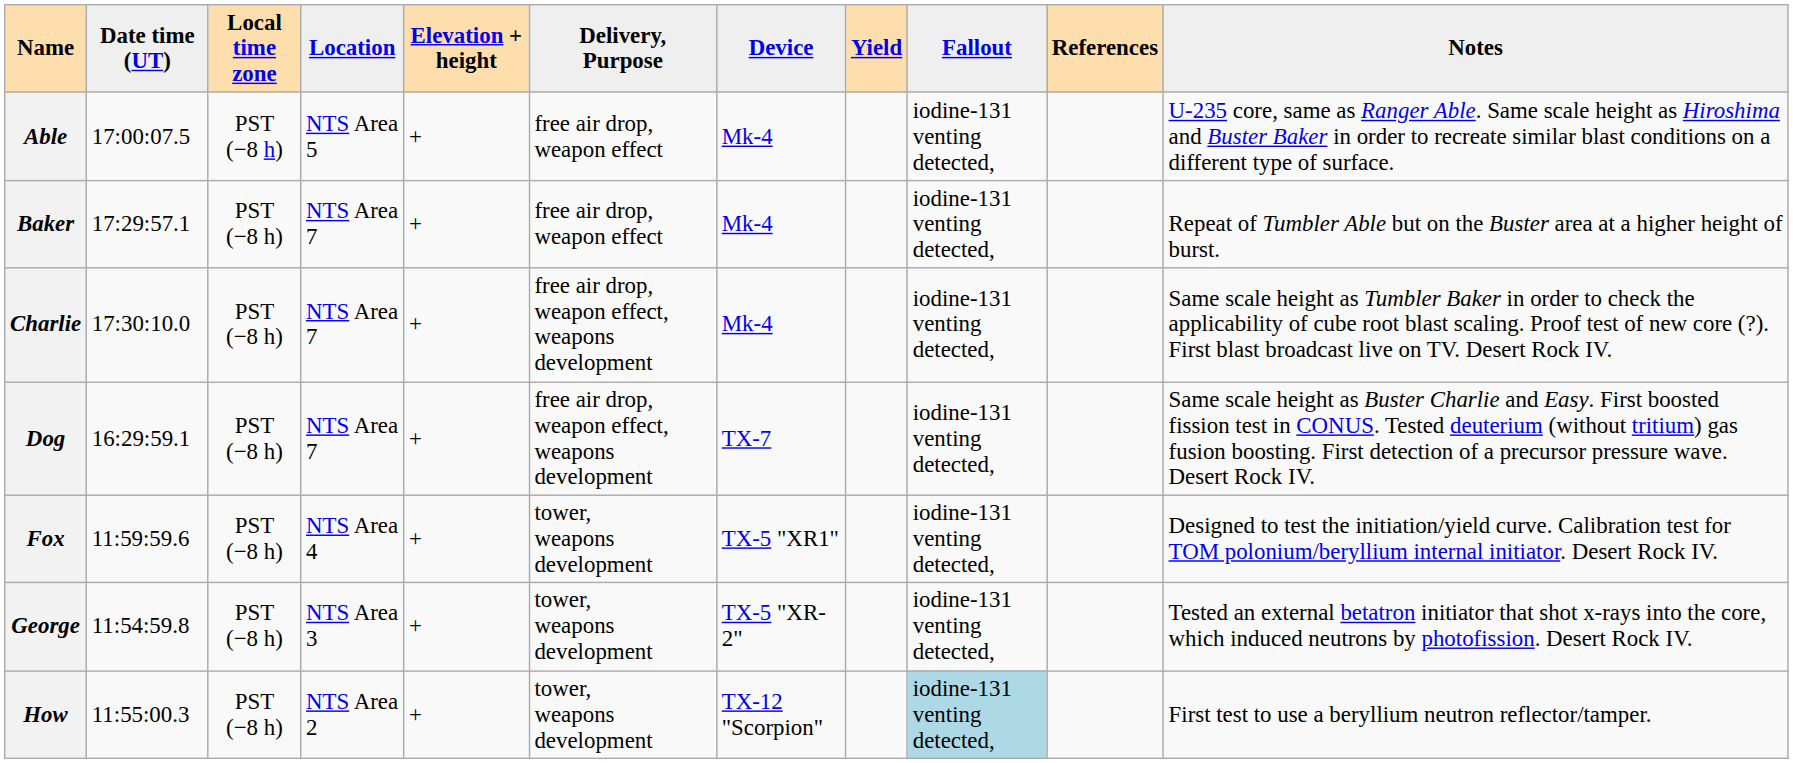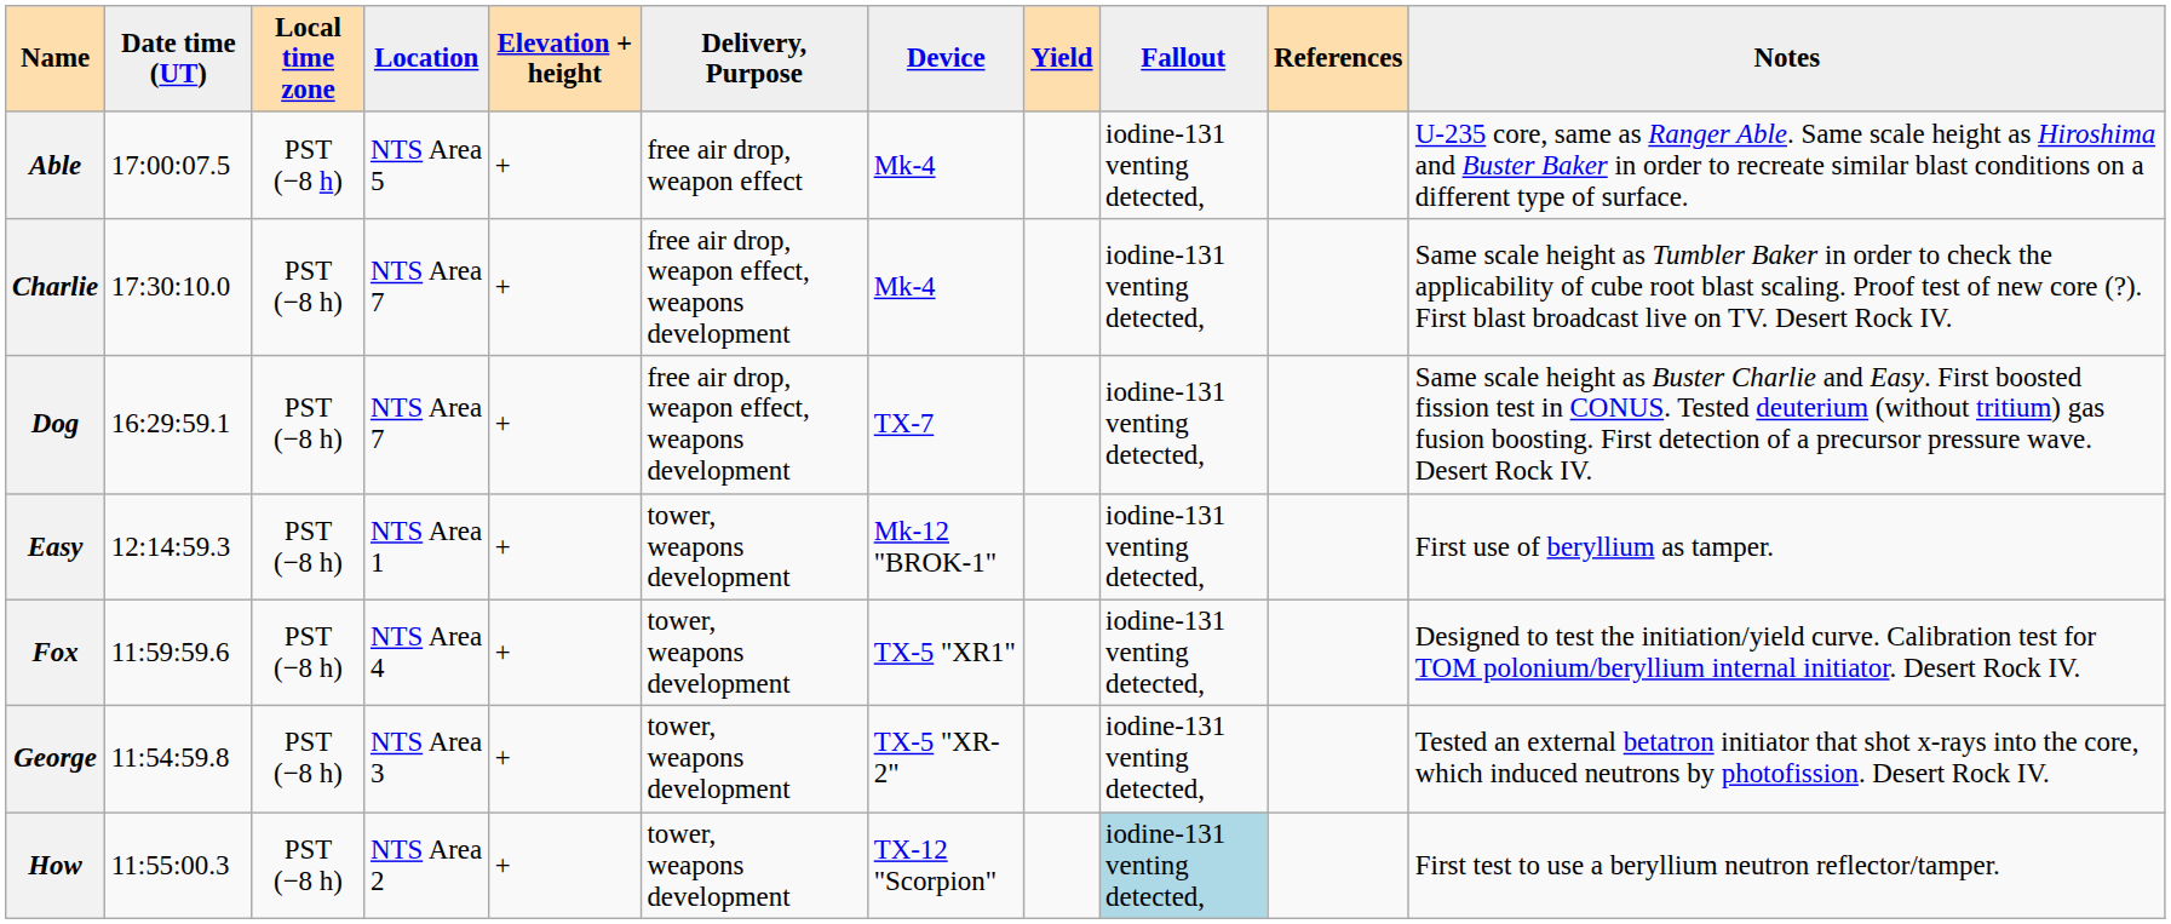- row: Baker | 17:29:57.1 | PST (−8 h) | NTS Area 7 | + | free air drop, weapon effect | Mk-4 | iodine-131 venting detected, | Repeat of Tumbler Able but on the Buster area at a higher height of burst.
+ row: Easy | 12:14:59.3 | PST (−8 h) | NTS Area 1 | + | tower, weapons development | Mk-12 "BROK-1" | iodine-131 venting detected, | First use of beryllium as tamper.
